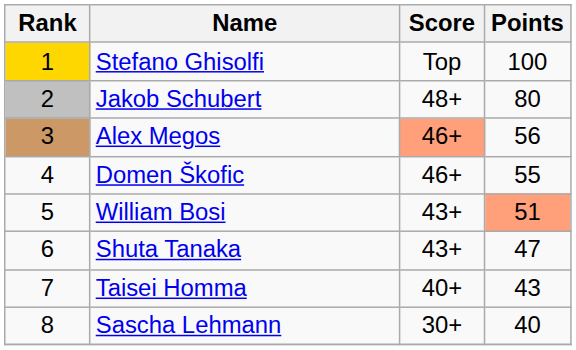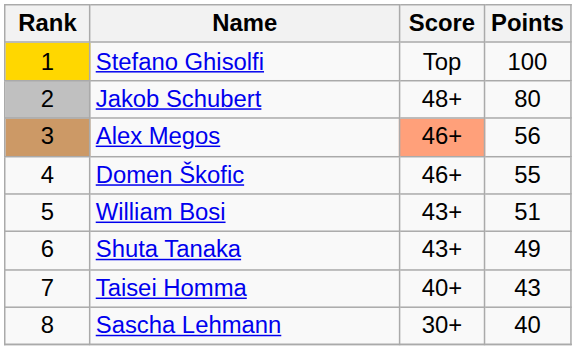William Bosi | Points: lightsalmon background -> no background
Shuta Tanaka | Points: 47 -> 49
